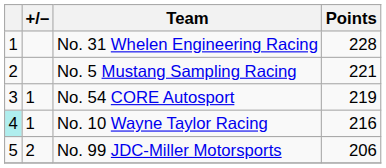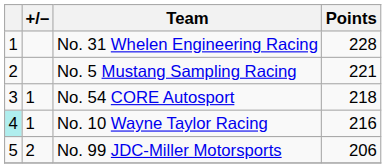No. 54 CORE Autosport | Points: 219 -> 218
